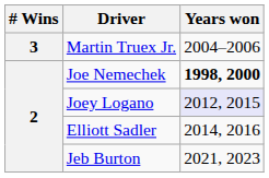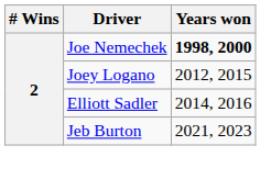- row: 3 | Martin Truex Jr. | 2004–2006
Joey Logano | Years won: lavender background -> no background
